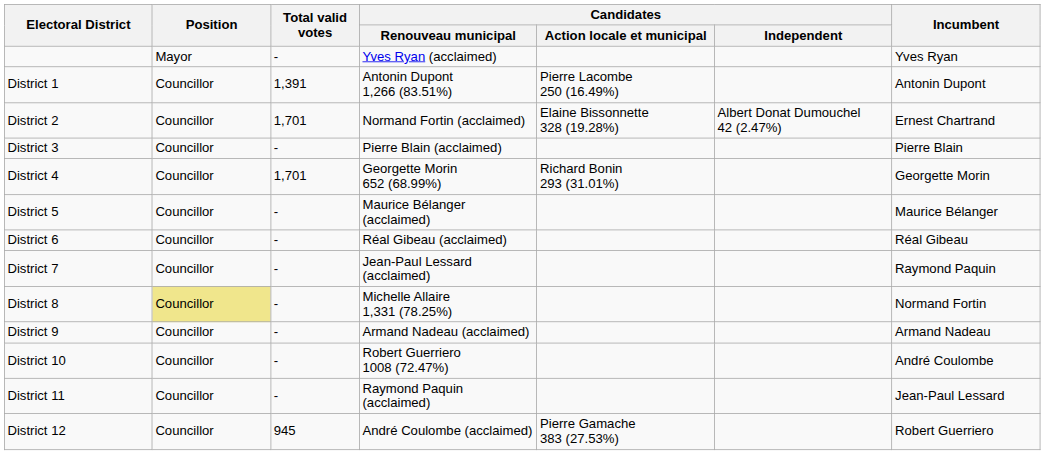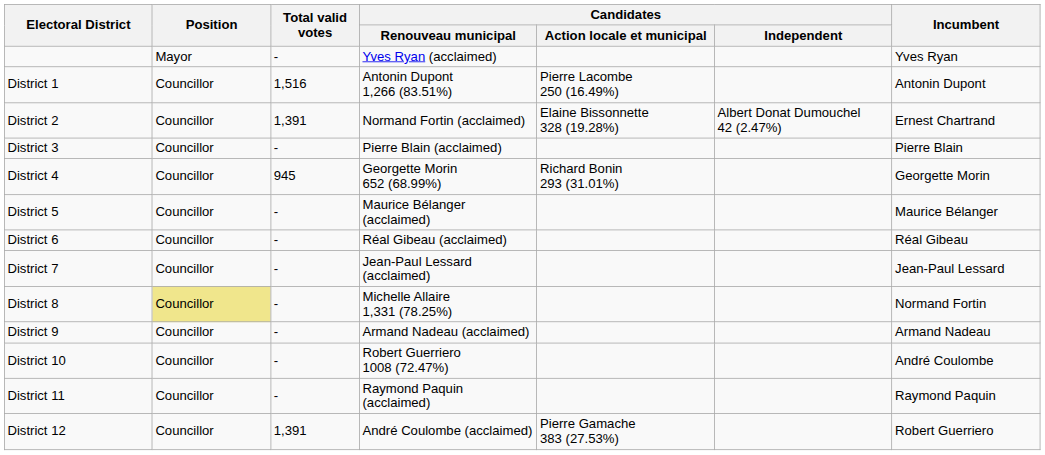District 1 | Total valid votes: 1,391 -> 1,516
District 2 | Total valid votes: 1,701 -> 1,391
District 4 | Total valid votes: 1,701 -> 945
District 7 | Incumbent: Raymond Paquin -> Jean-Paul Lessard
District 11 | Incumbent: Jean-Paul Lessard -> Raymond Paquin
District 12 | Total valid votes: 945 -> 1,391
